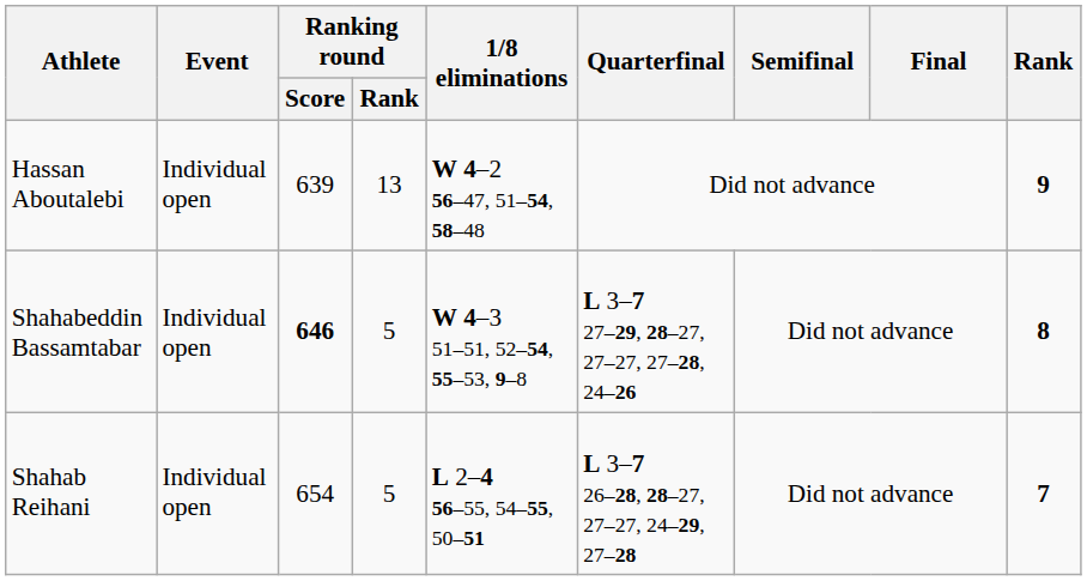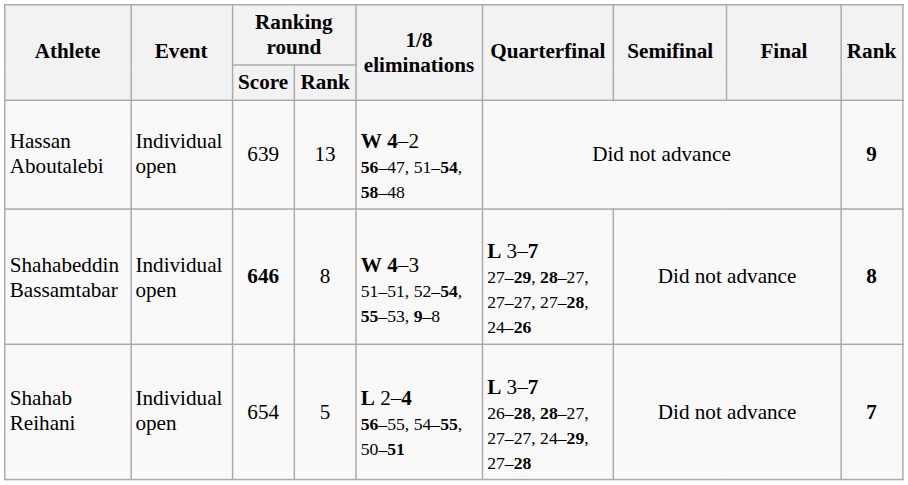Shahabeddin Bassamtabar | Ranking round / Rank: 5 -> 8
